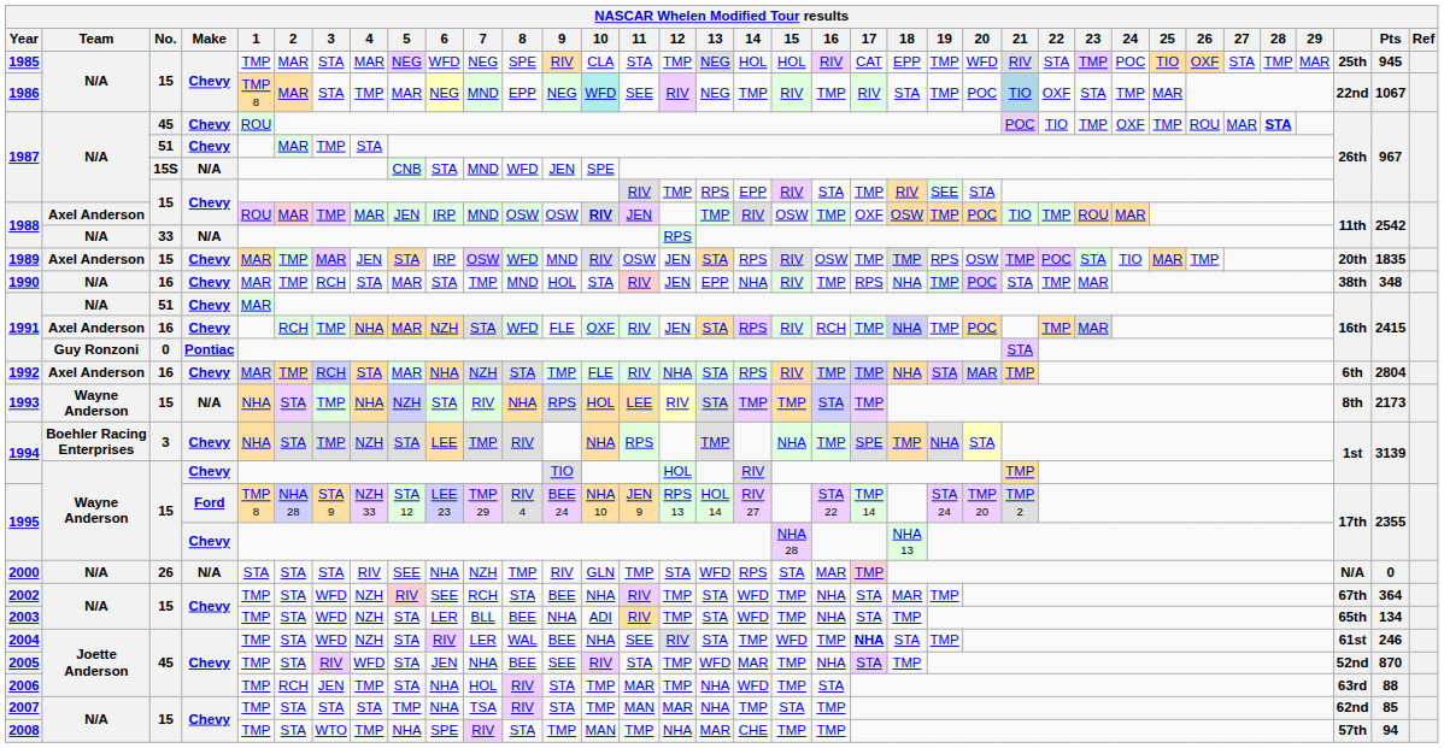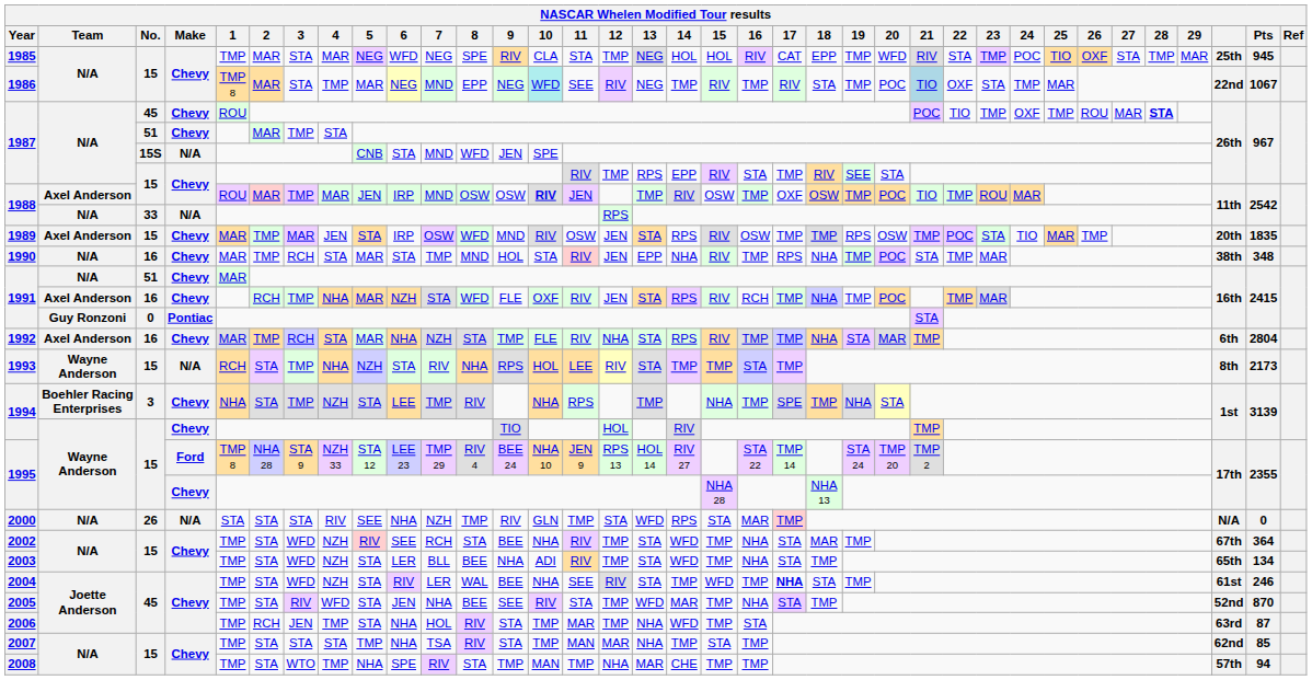1993 | 1: NHA -> RCH
2006 | Pts: 88 -> 87
